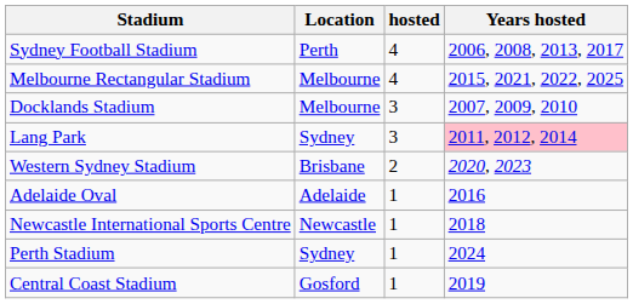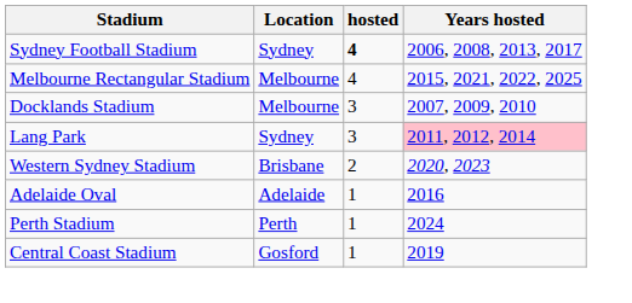Sydney Football Stadium | Location: Perth -> Sydney
Sydney Football Stadium | hosted: normal -> bold
- row: Newcastle International Sports Centre | Newcastle | 1 | 2018
Perth Stadium | Location: Sydney -> Perth
